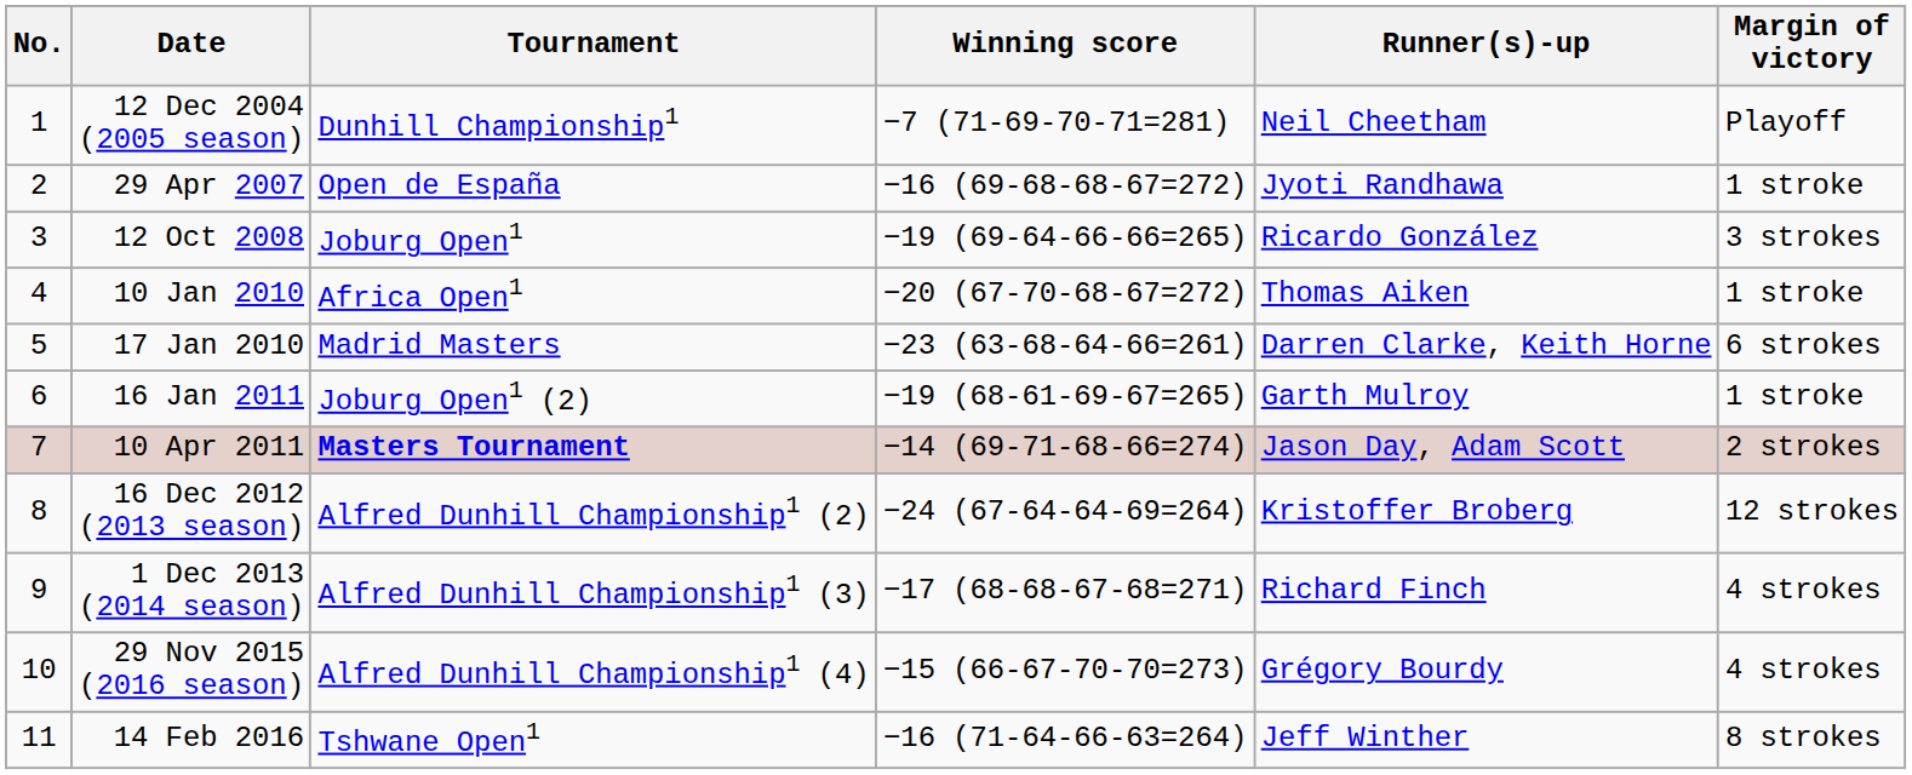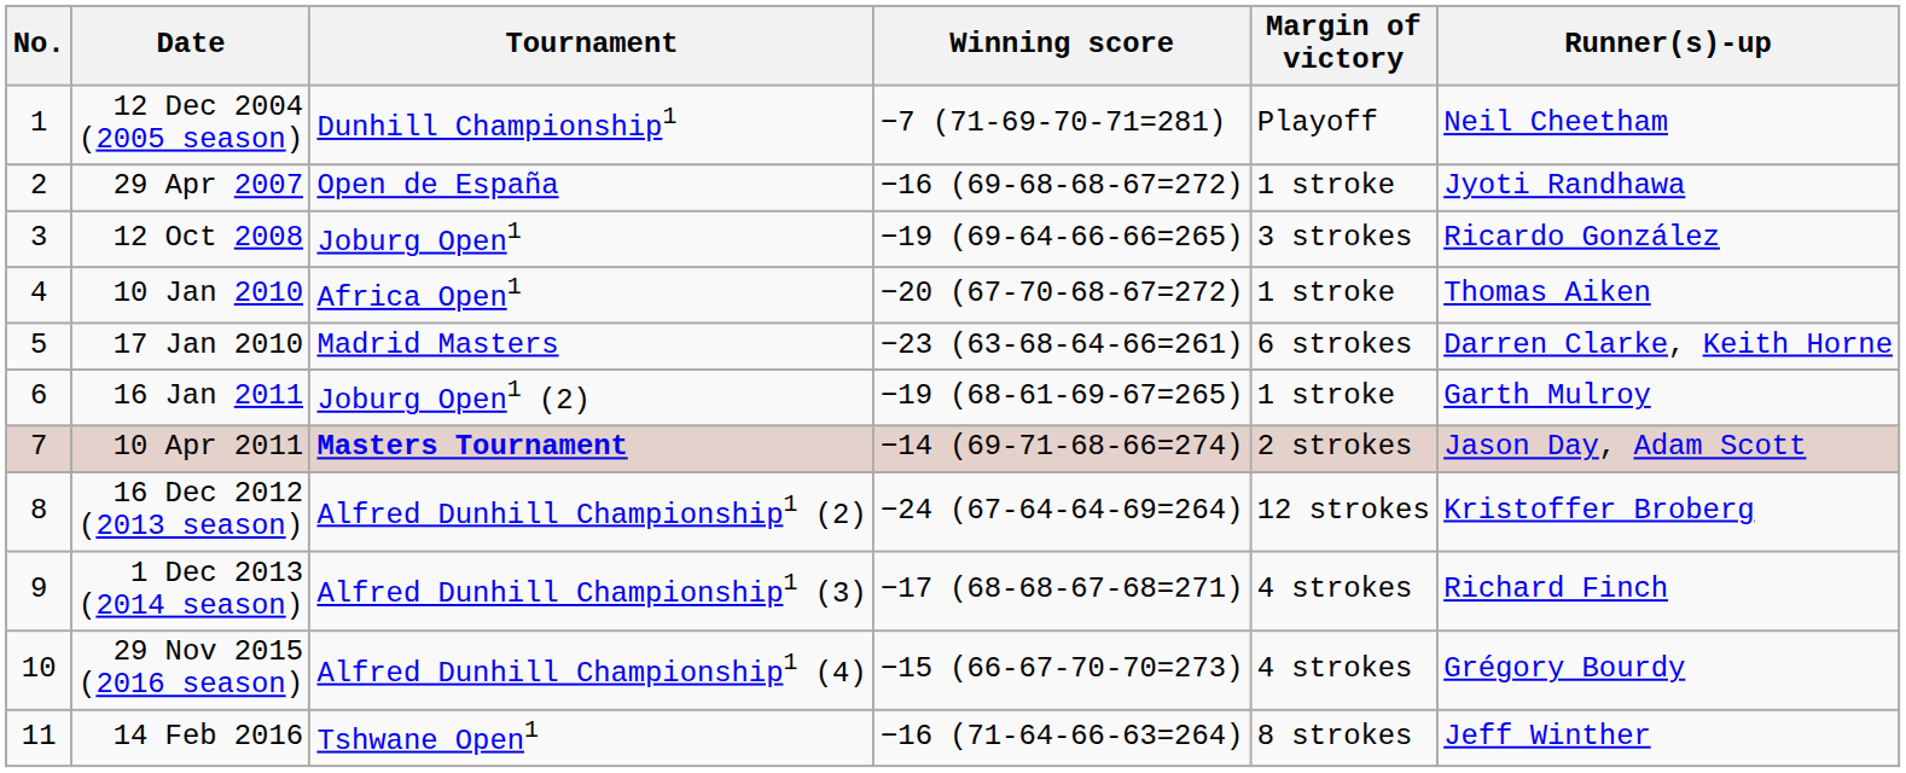columns swapped: Margin of victory <-> Runner(s)-up
